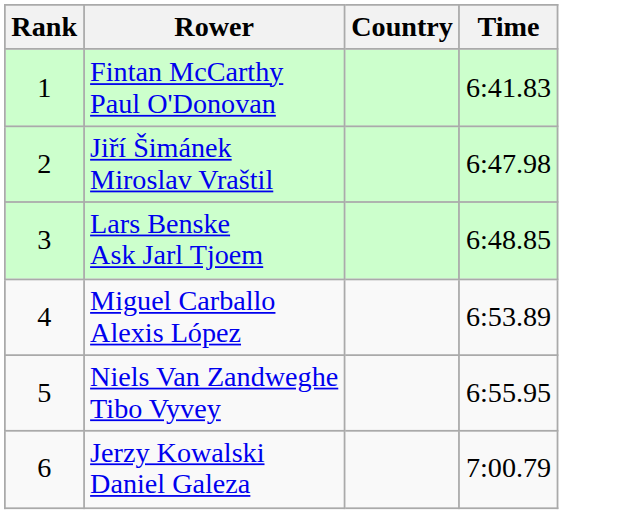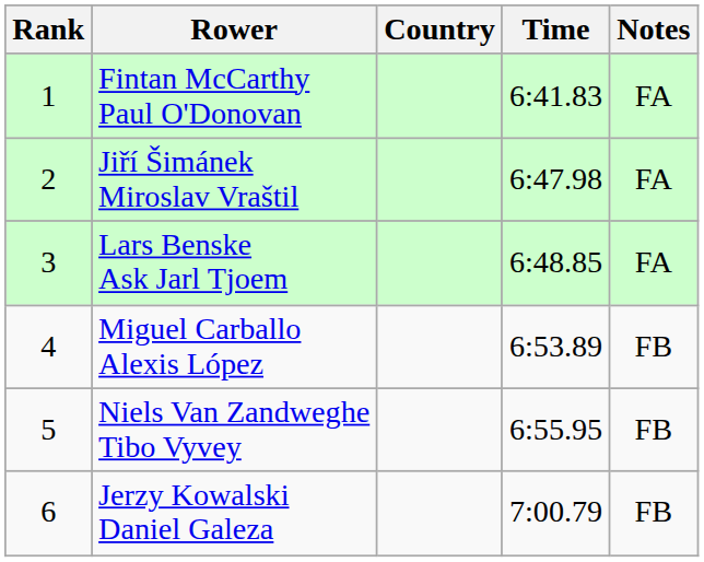+ column: Notes | FA | FA | FA | FB | FB | FB
